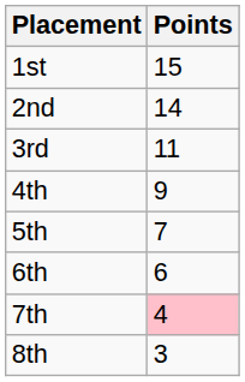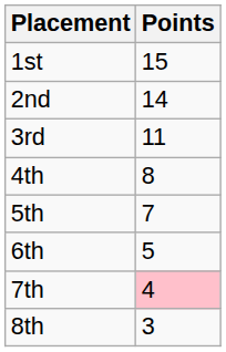4th | Points: 9 -> 8
6th | Points: 6 -> 5
